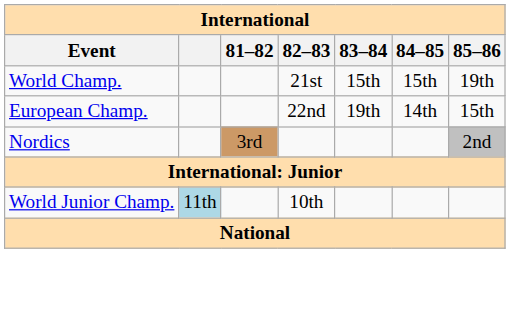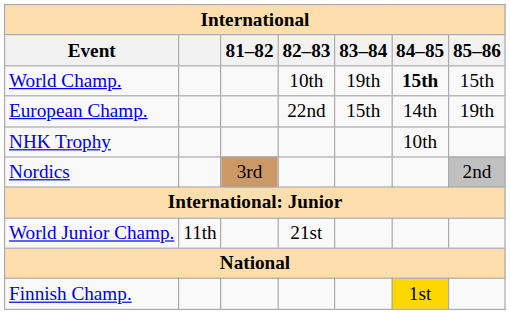World Champ. | 82–83: 21st -> 10th
World Champ. | 83–84: 15th -> 19th
World Champ. | 84–85: normal -> bold
World Champ. | 85–86: 19th -> 15th
European Champ. | 83–84: 19th -> 15th
European Champ. | 85–86: 15th -> 19th
+ row: NHK Trophy | 10th
World Junior Champ. | column 2: lightblue background -> no background
World Junior Champ. | 82–83: 10th -> 21st
+ row: Finnish Champ. | 1st
